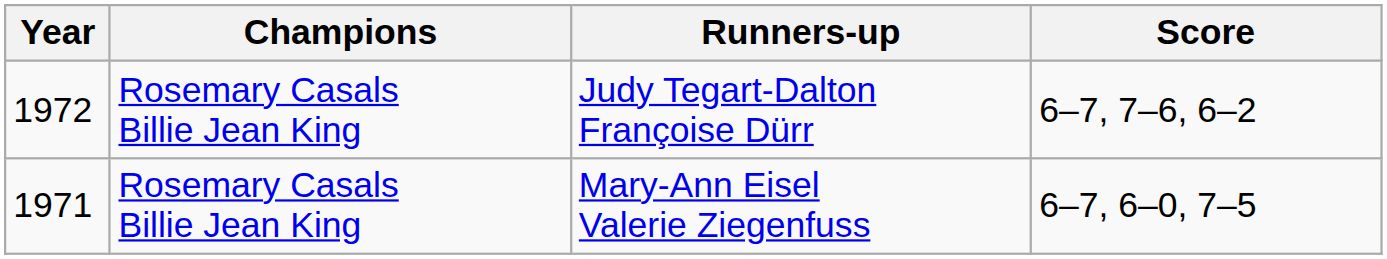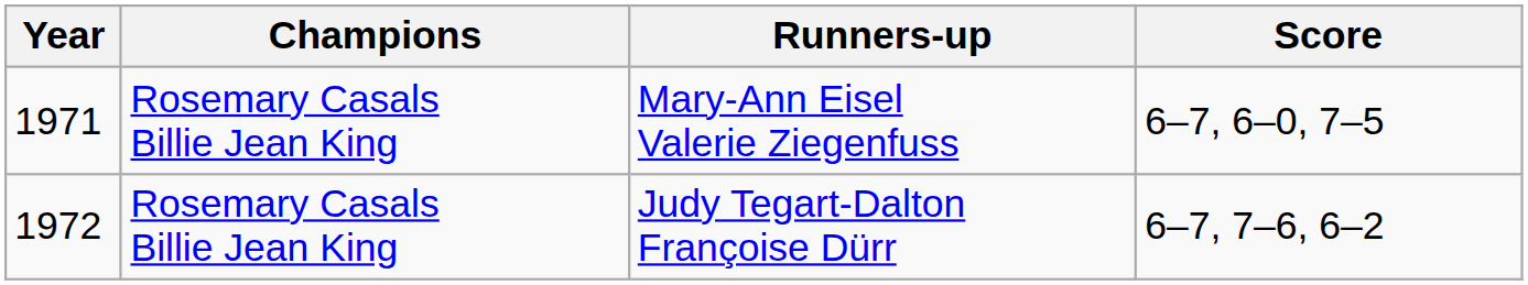rows swapped: Mary-Ann Eisel Valerie Ziegenfuss <-> Judy Tegart-Dalton Françoise Dürr
